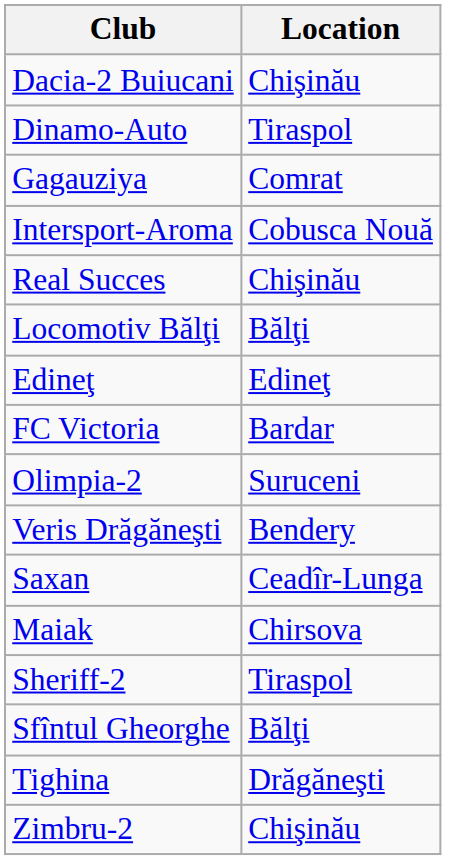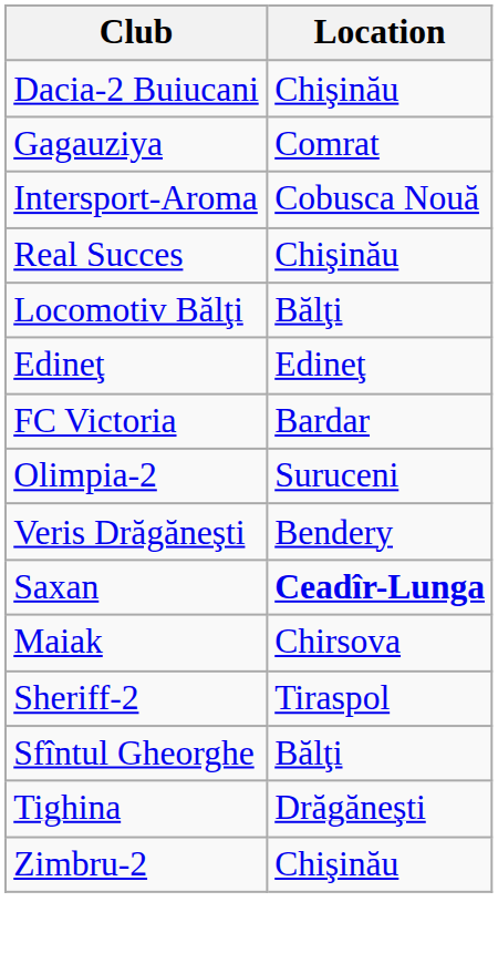- row: Dinamo-Auto | Tiraspol
Saxan | Location: normal -> bold
